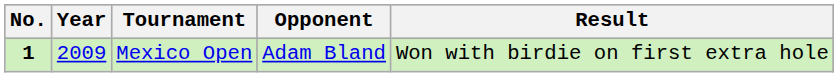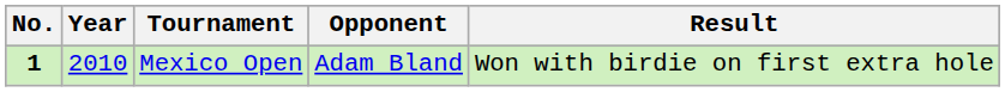Mexico Open | Year: 2009 -> 2010
